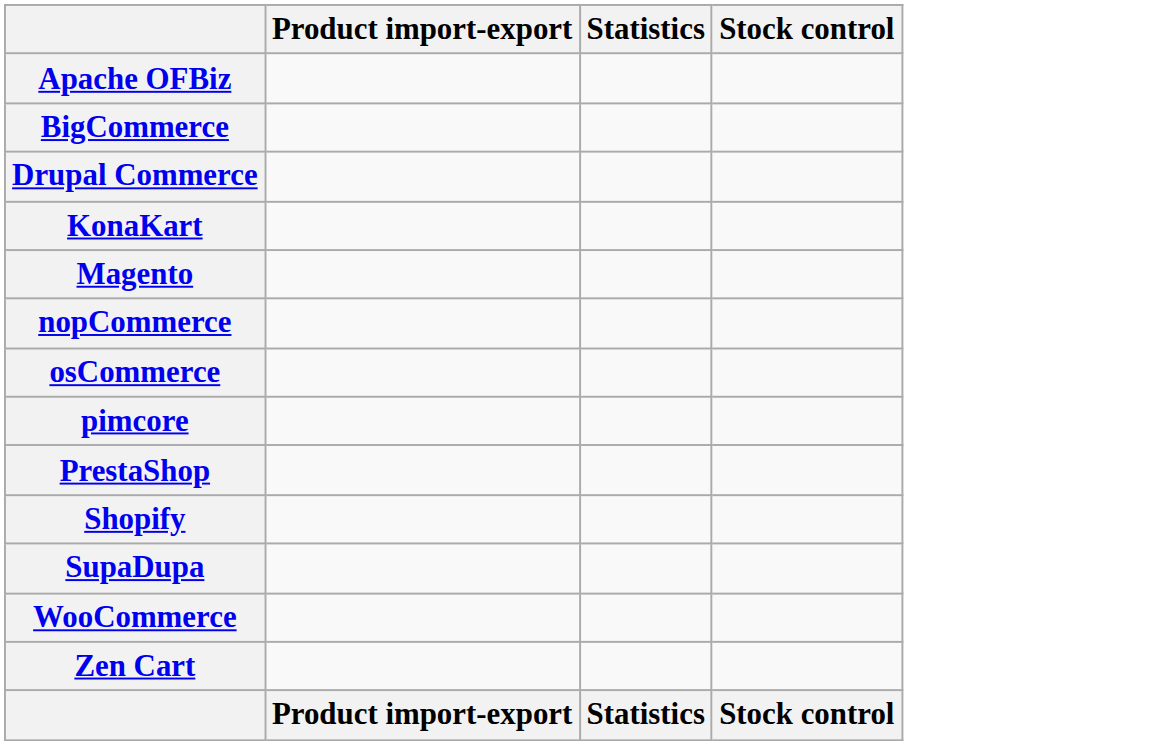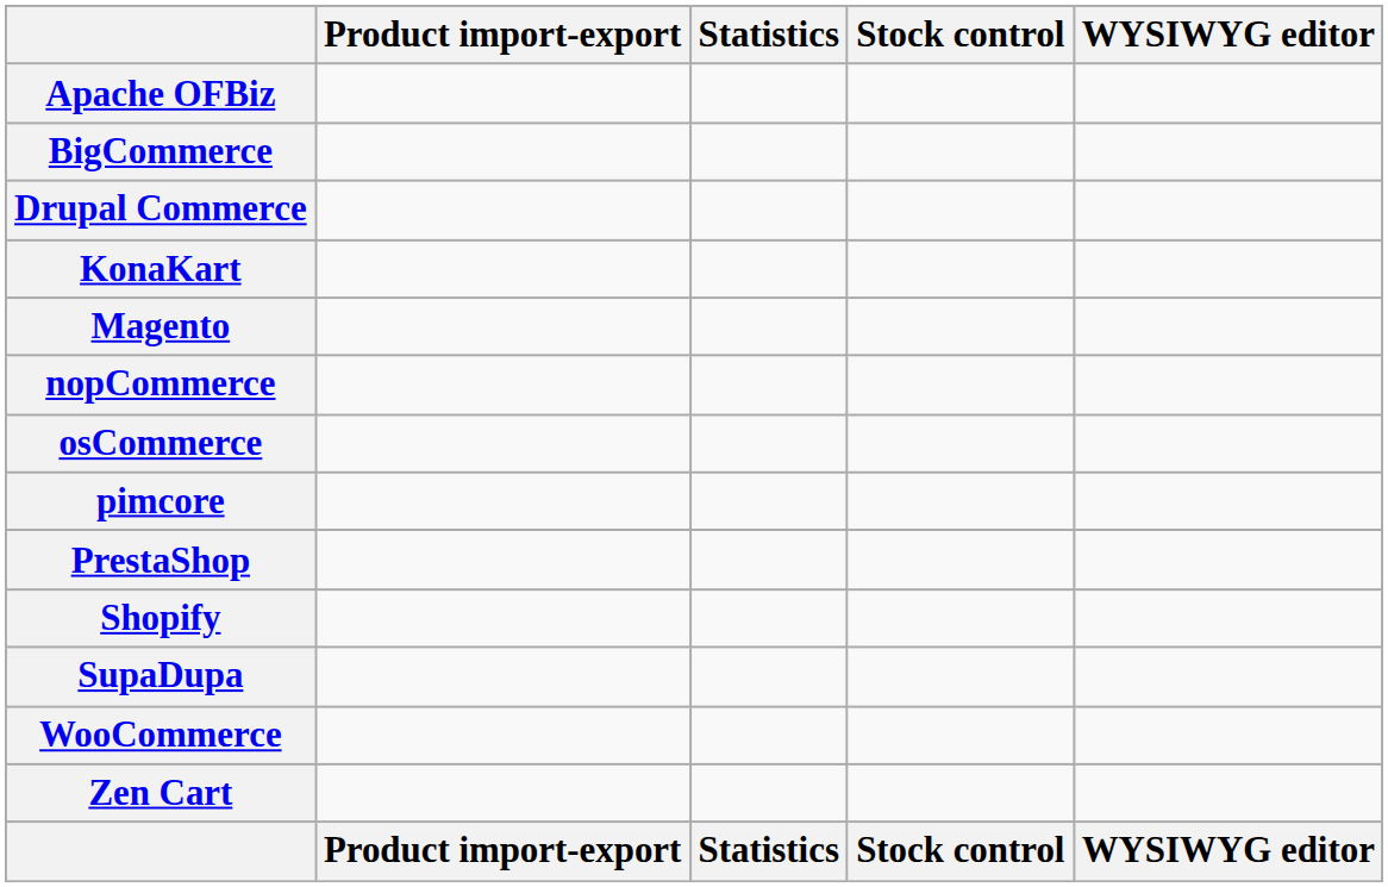+ column: WYSIWYG editor | WYSIWYG editor
